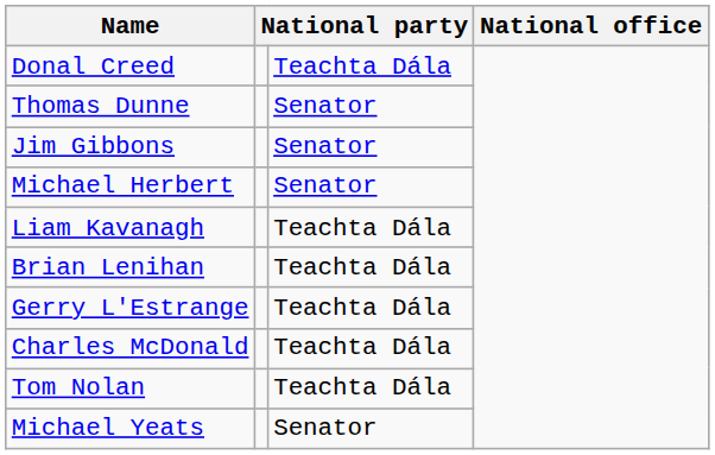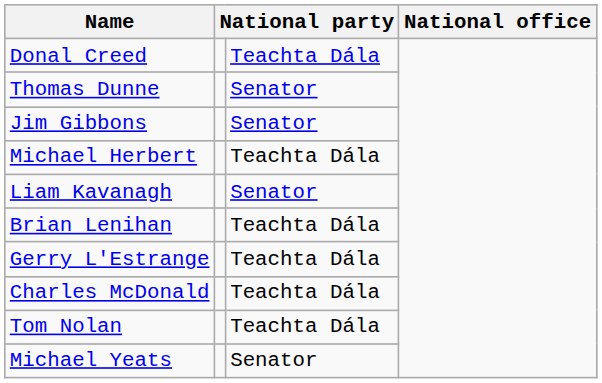Michael Herbert | column 3: Senator -> Teachta Dála
Liam Kavanagh | column 3: Teachta Dála -> Senator
